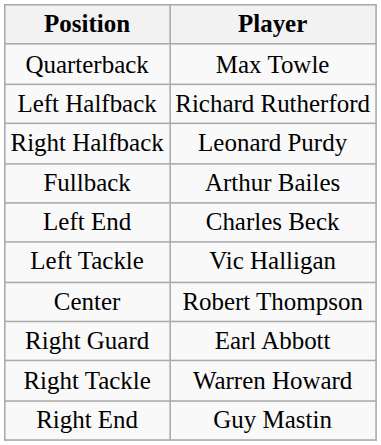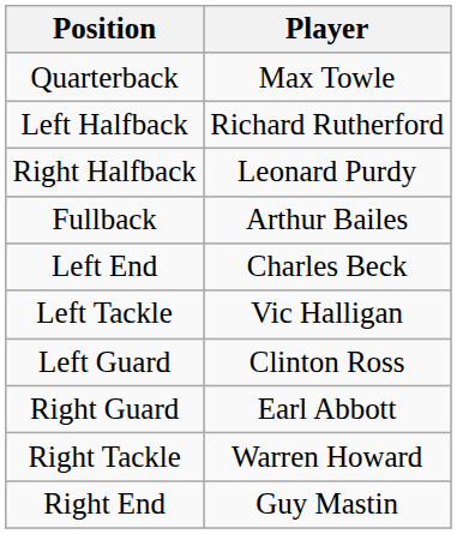+ row: Left Guard | Clinton Ross
- row: Center | Robert Thompson
